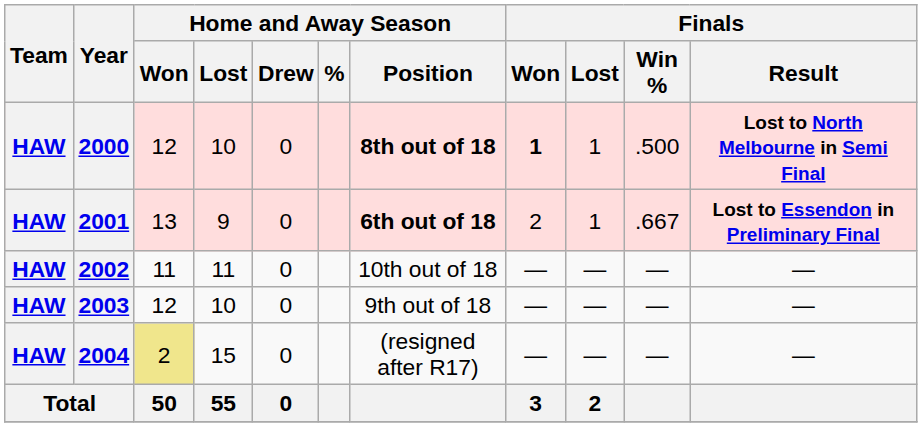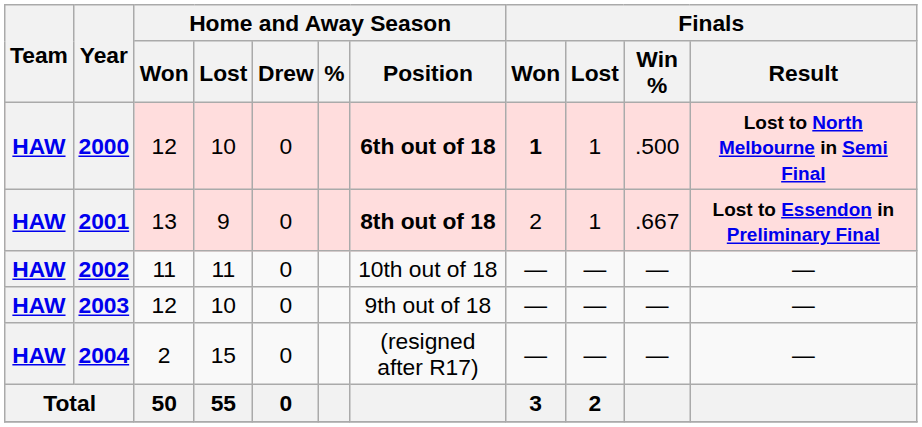2000 | Home and Away Season / Position: 8th out of 18 -> 6th out of 18
2001 | Home and Away Season / Position: 6th out of 18 -> 8th out of 18
2004 | Home and Away Season / Won: khaki background -> no background
